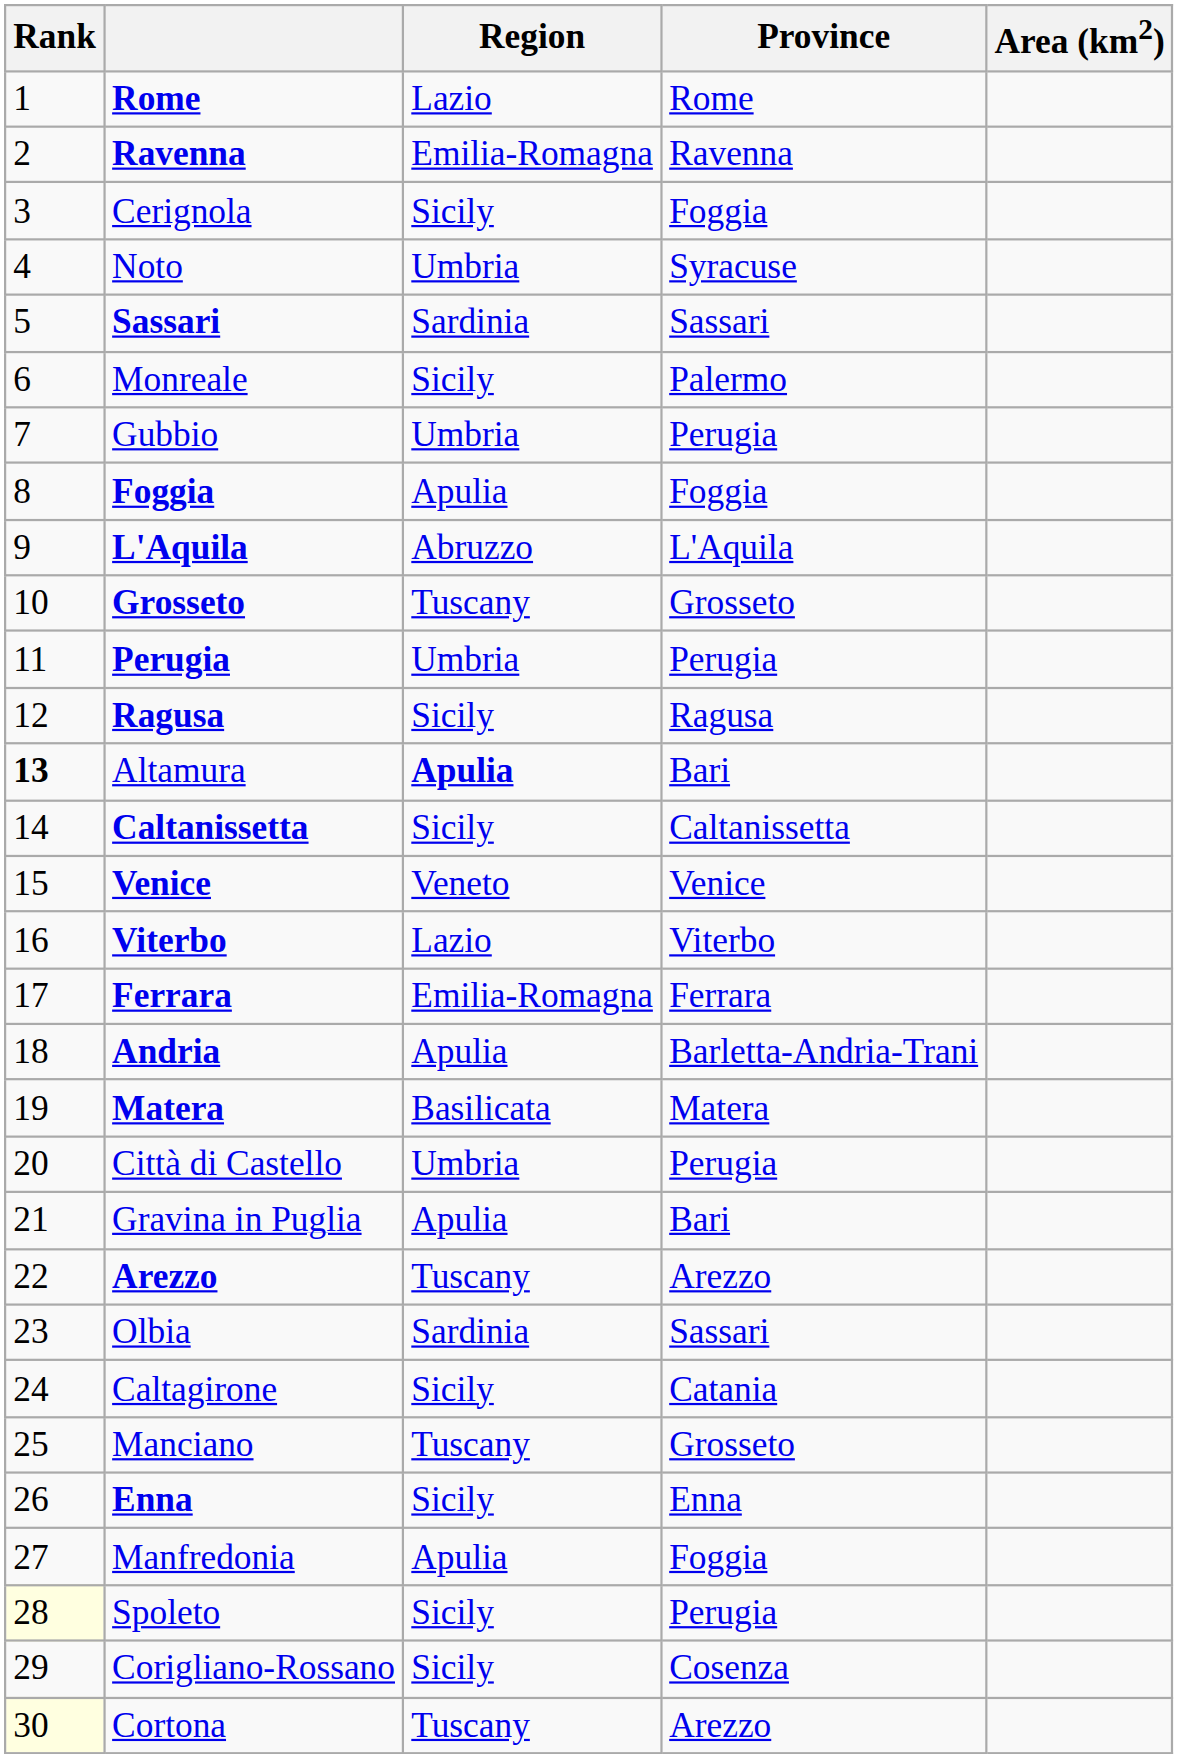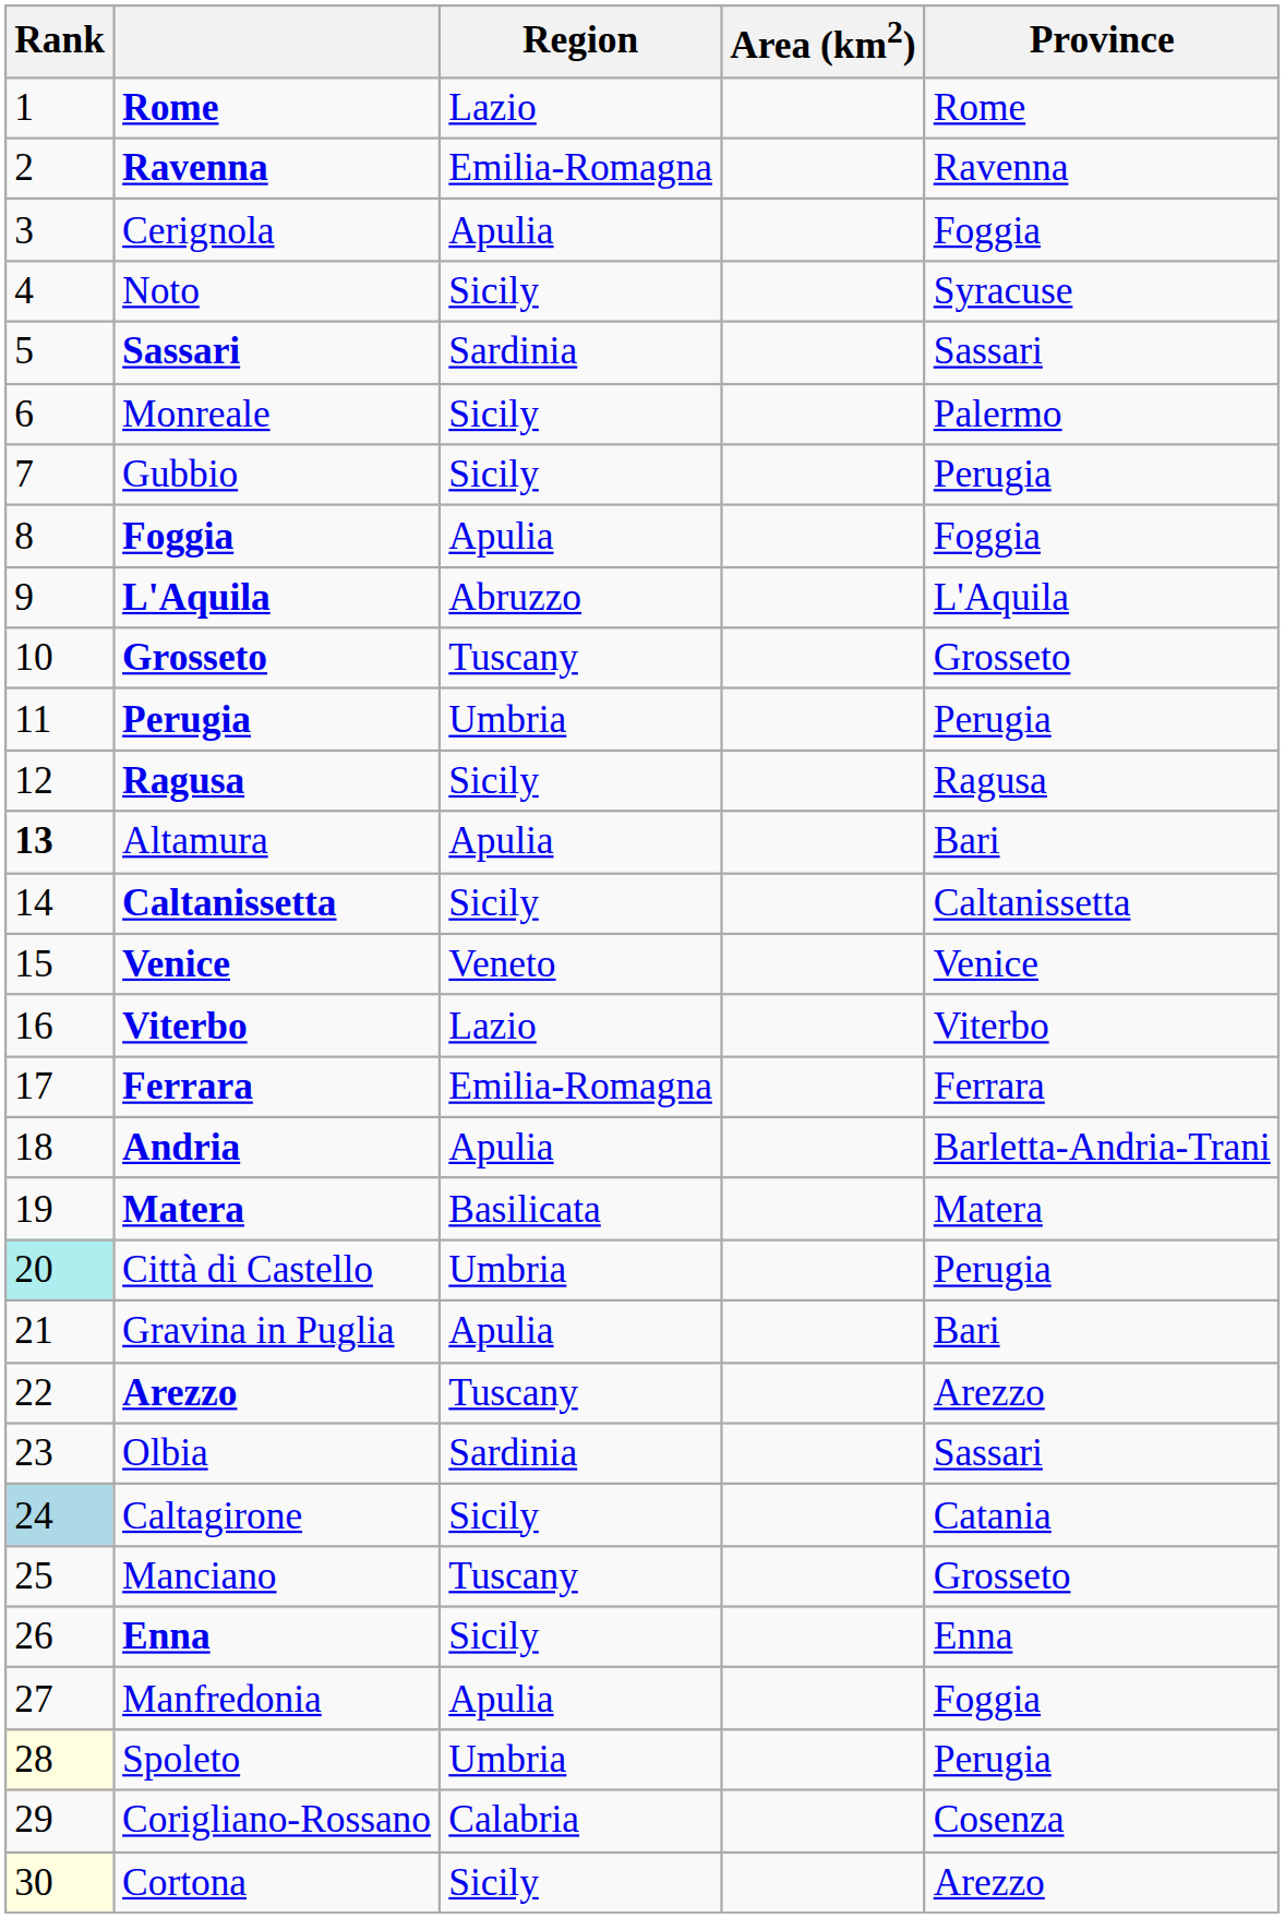columns swapped: Province <-> Area (km2)
Cerignola | Region: Sicily -> Apulia
Noto | Region: Umbria -> Sicily
Gubbio | Region: Umbria -> Sicily
Altamura | Region: bold -> normal
Città di Castello | Rank: no background -> paleturquoise background
Caltagirone | Rank: no background -> lightblue background
Spoleto | Region: Sicily -> Umbria
Corigliano-Rossano | Region: Sicily -> Calabria
Cortona | Region: Tuscany -> Sicily
